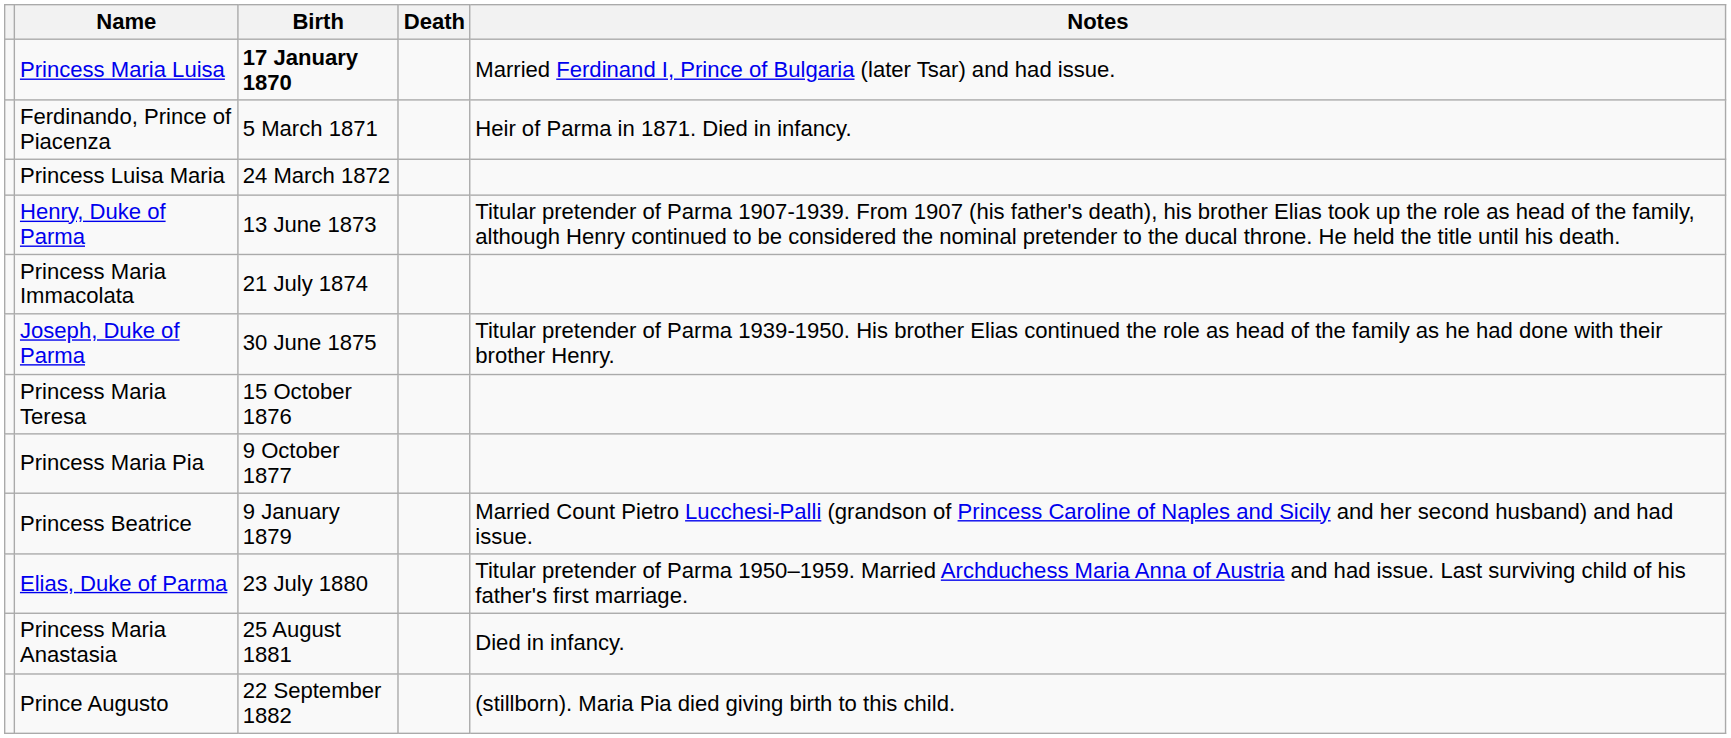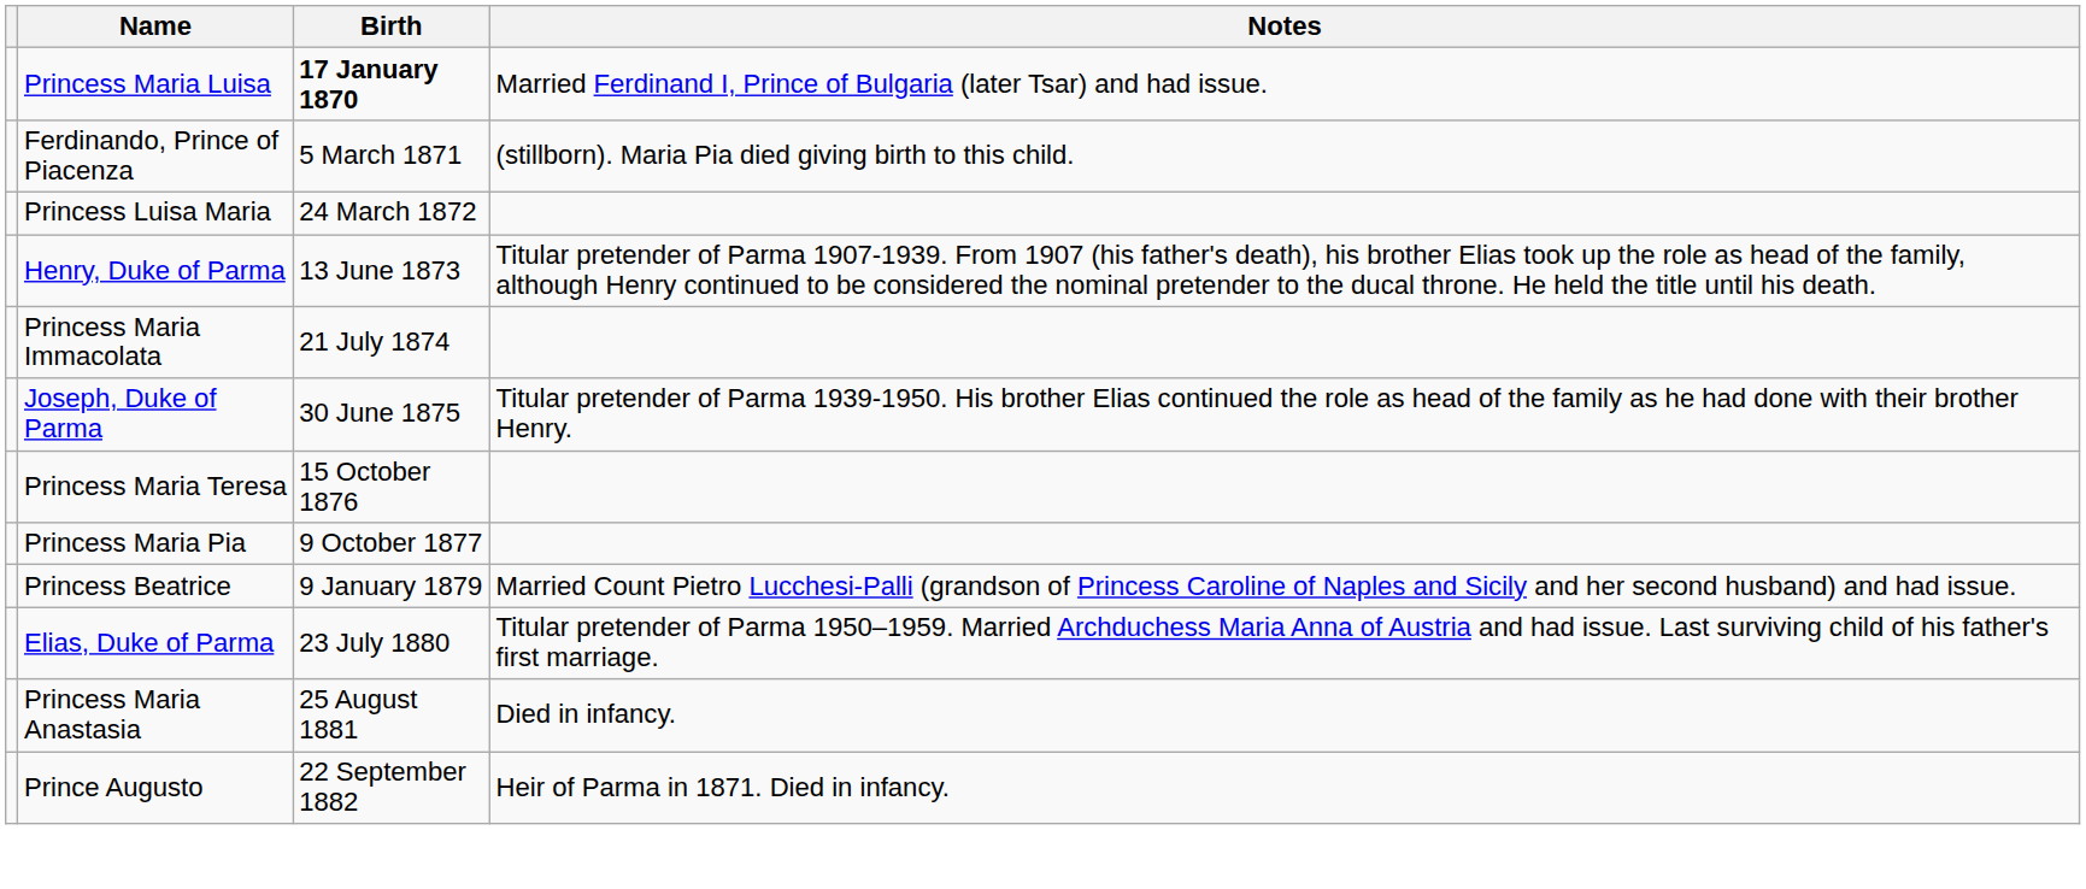- column: Death
Ferdinando, Prince of Piacenza | Notes: Heir of Parma in 1871. Died in infancy. -> (stillborn). Maria Pia died giving birth to this child.
Prince Augusto | Notes: (stillborn). Maria Pia died giving birth to this child. -> Heir of Parma in 1871. Died in infancy.
